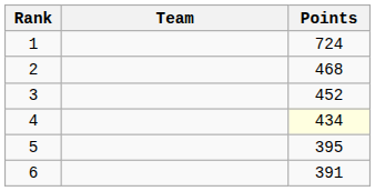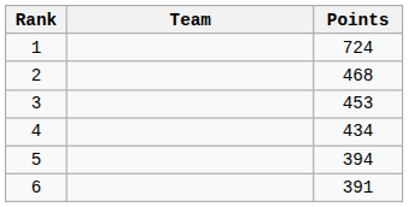3 | Points: 452 -> 453
4 | Points: lightyellow background -> no background
5 | Points: 395 -> 394
